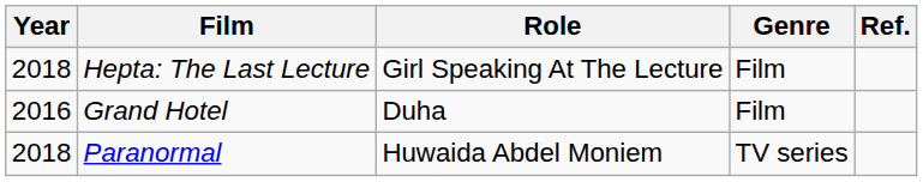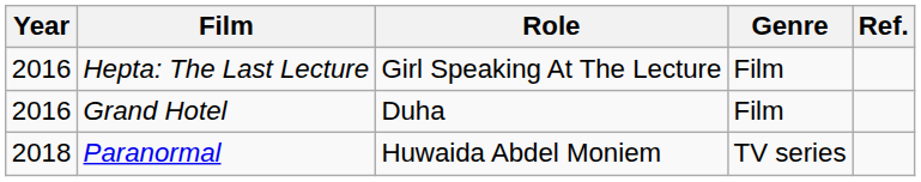Hepta: The Last Lecture | Year: 2018 -> 2016
